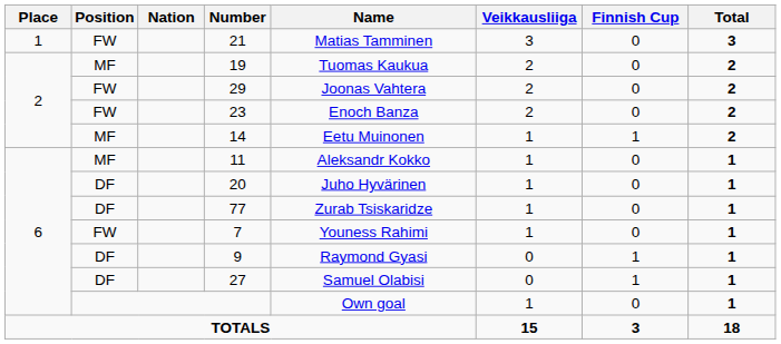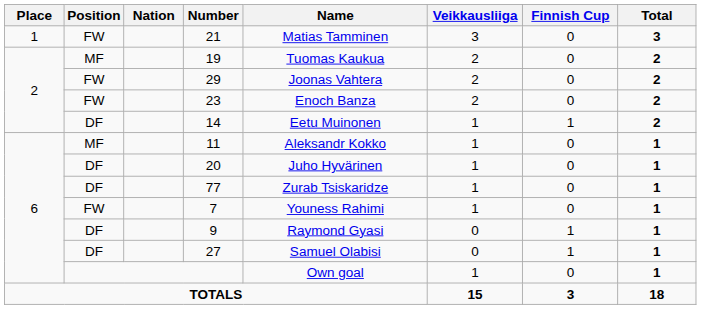14 | Position: MF -> DF
